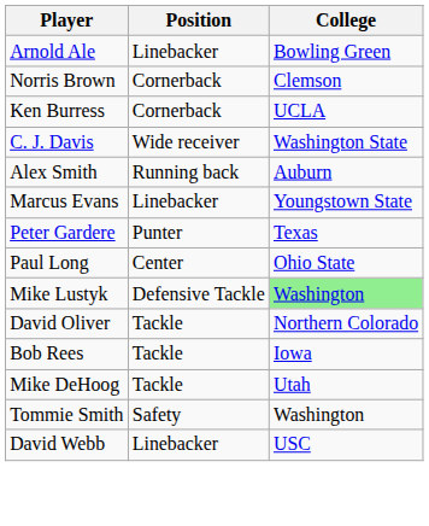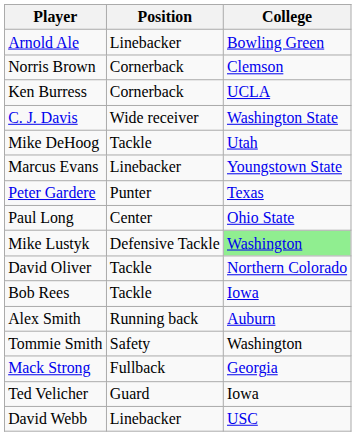rows swapped: Mike DeHoog <-> Alex Smith
+ row: Mack Strong | Fullback | Georgia
+ row: Ted Velicher | Guard | Iowa
